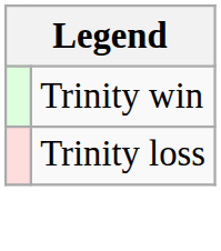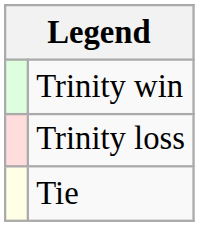+ row: Tie
